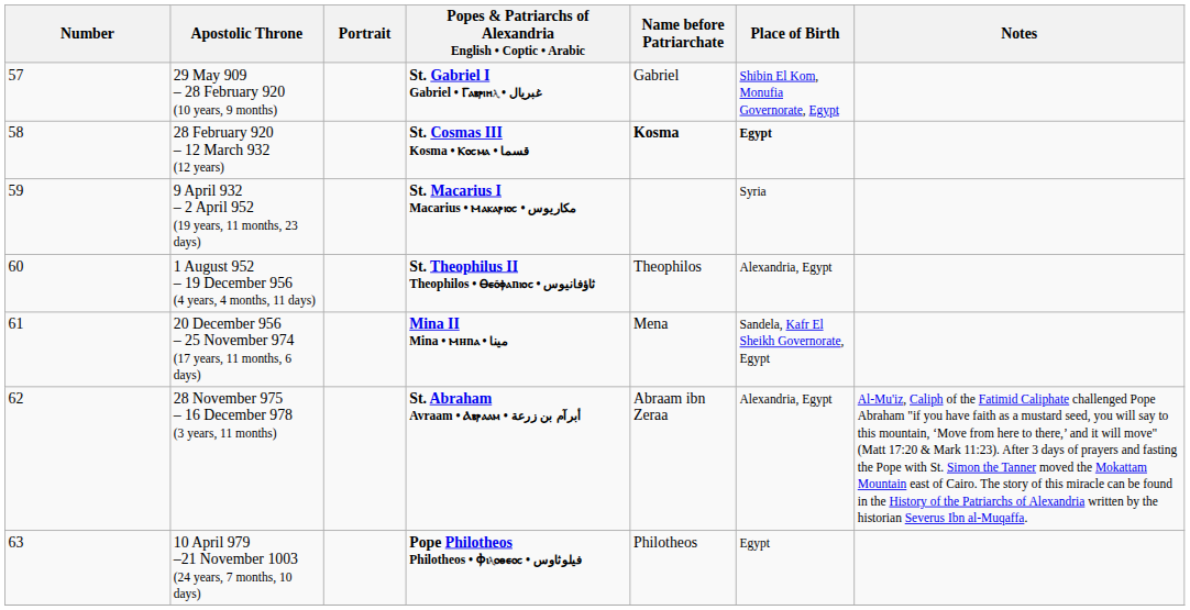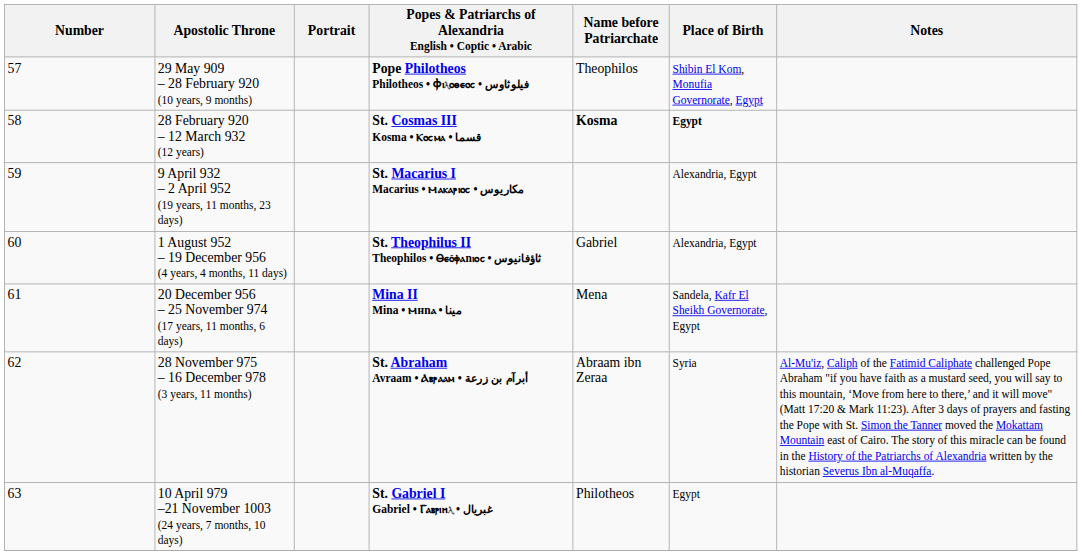29 May 909 – 28 February 920 (10 years, 9 months) | Popes & Patriarchs of Alexandria English • Coptic • Arabic: St. Gabriel I Gabriel • Ⲅⲁⲃⲣⲓⲏⲗ • غبريال -> Pope Philotheos Philotheos • Ⲫⲓⲗⲟⲑⲉⲟⲥ • فيلوثاوس
29 May 909 – 28 February 920 (10 years, 9 months) | Name before Patriarchate: Gabriel -> Theophilos
9 April 932 – 2 April 952 (19 years, 11 months, 23 days) | Place of Birth: Syria -> Alexandria, Egypt
1 August 952 – 19 December 956 (4 years, 4 months, 11 days) | Name before Patriarchate: Theophilos -> Gabriel
28 November 975 – 16 December 978 (3 years, 11 months) | Place of Birth: Alexandria, Egypt -> Syria
10 April 979 –21 November 1003 (24 years, 7 months, 10 days) | Popes & Patriarchs of Alexandria English • Coptic • Arabic: Pope Philotheos Philotheos • Ⲫⲓⲗⲟⲑⲉⲟⲥ • فيلوثاوس -> St. Gabriel I Gabriel • Ⲅⲁⲃⲣⲓⲏⲗ • غبريال
